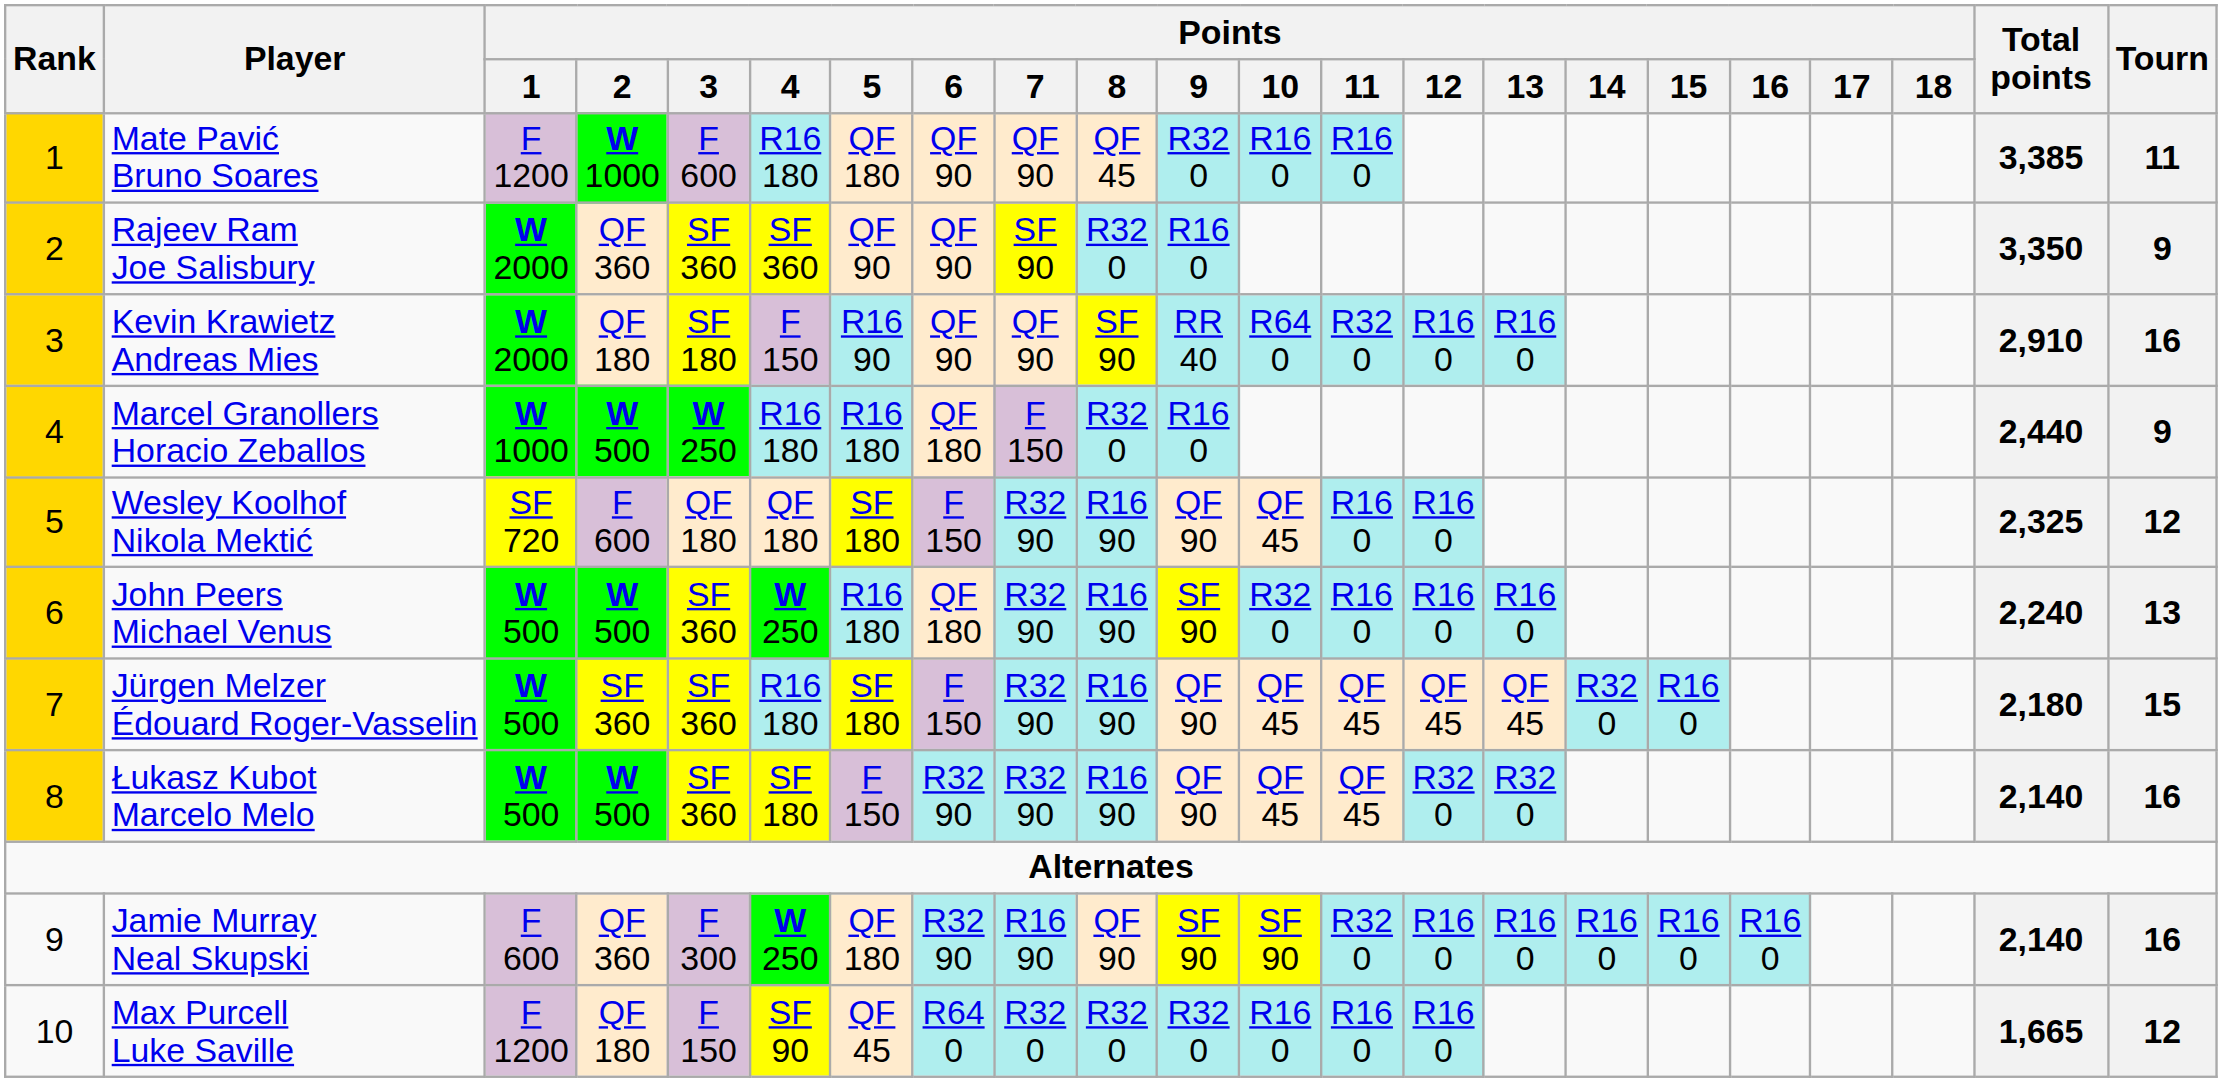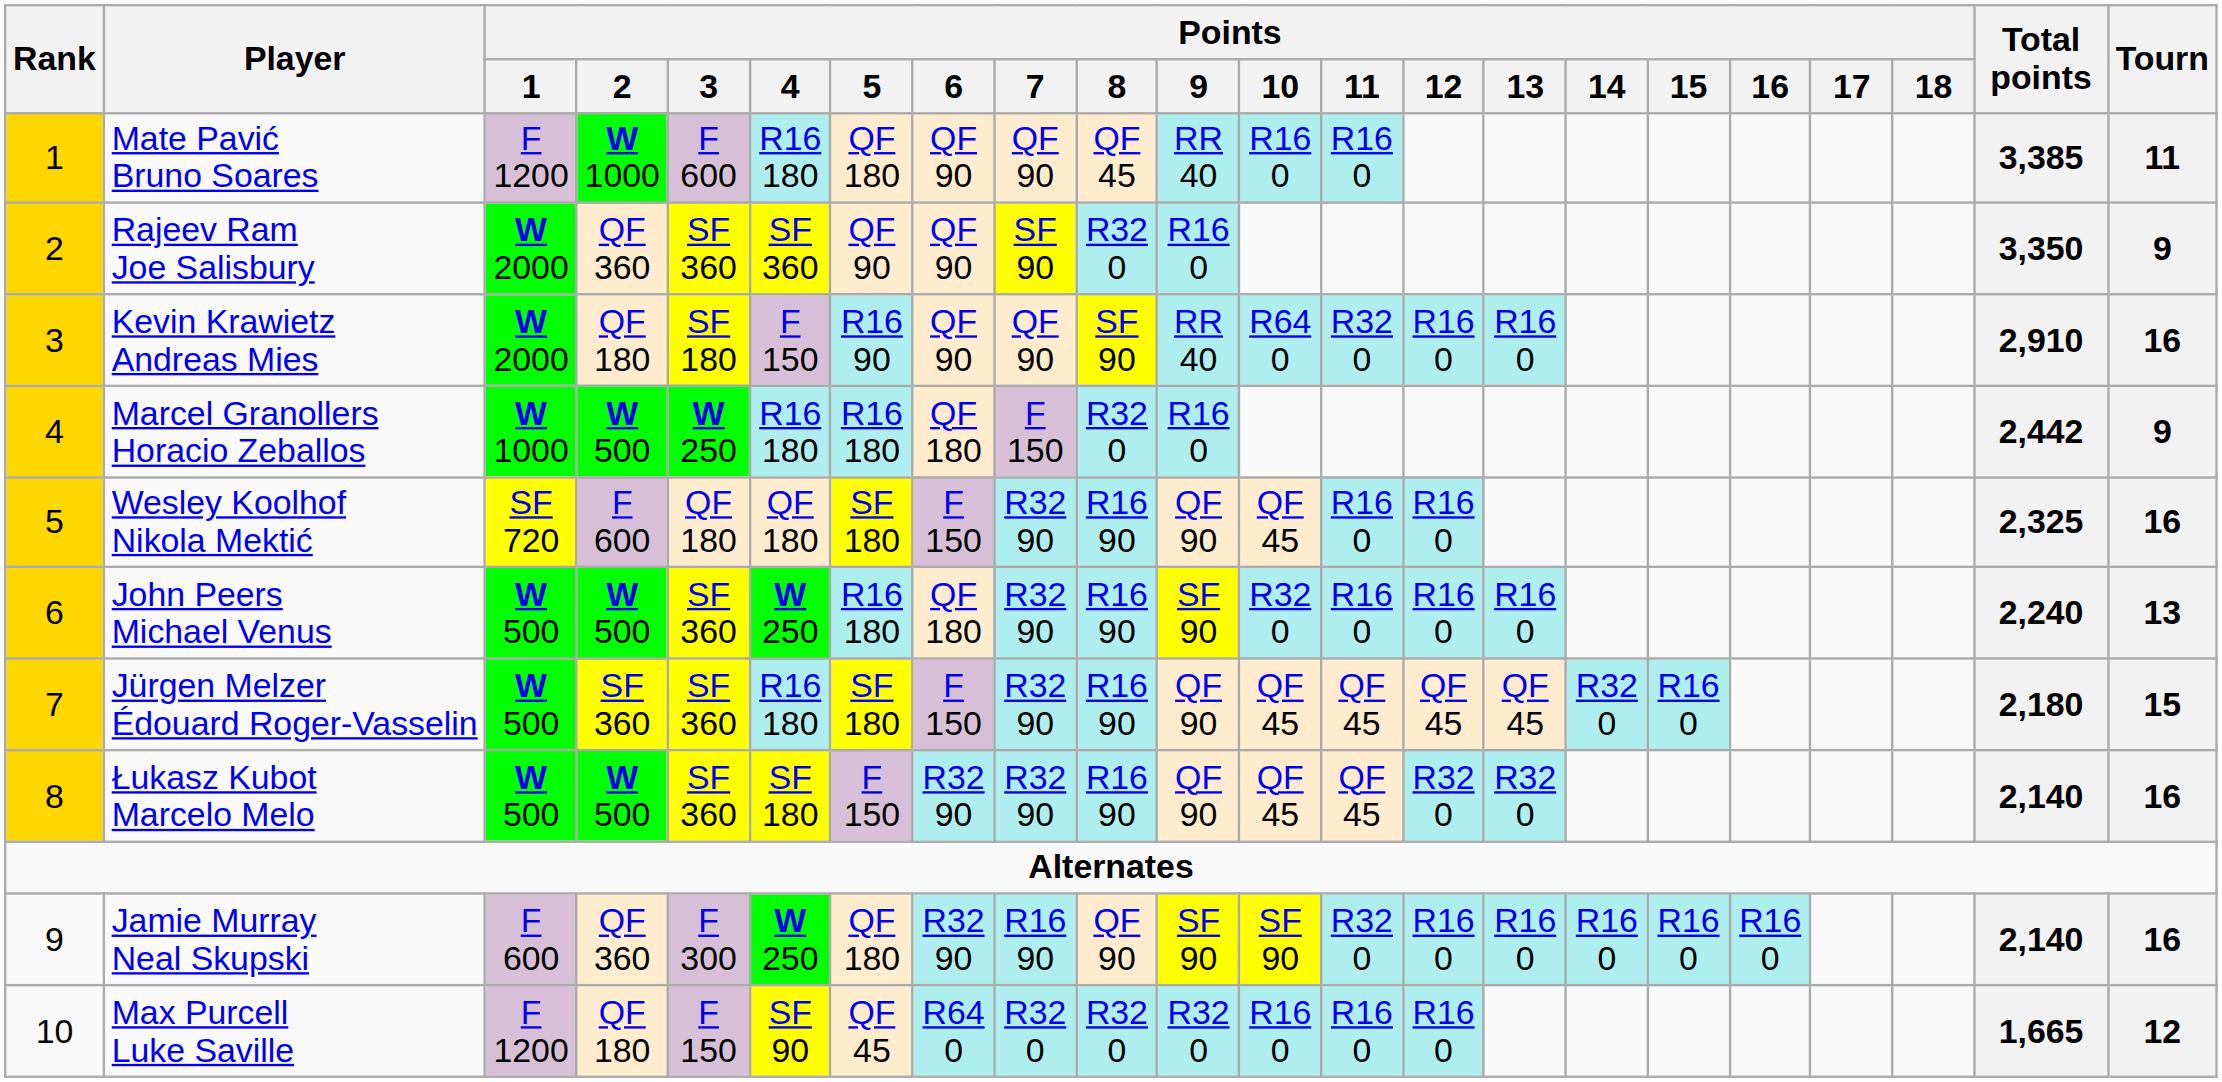Mate Pavić Bruno Soares | Points / 9: R32 0 -> RR 40
Marcel Granollers Horacio Zeballos | Total points: 2,440 -> 2,442
Wesley Koolhof Nikola Mektić | Tourn: 12 -> 16
